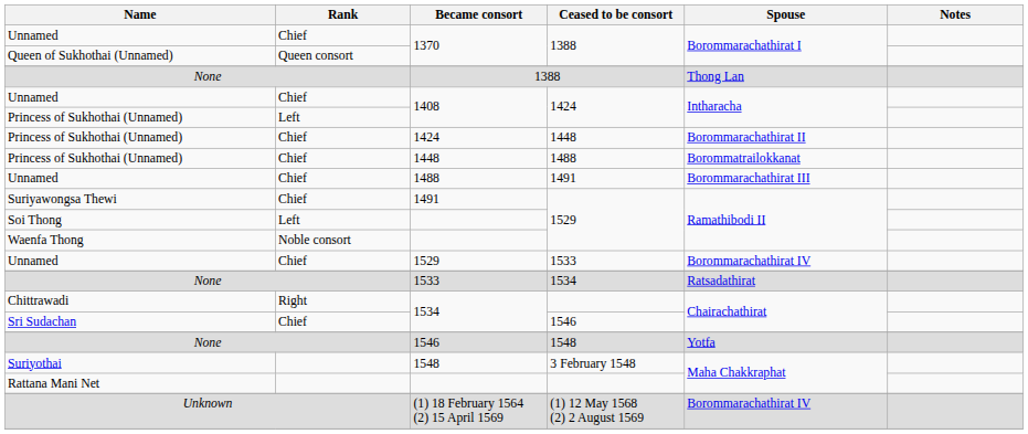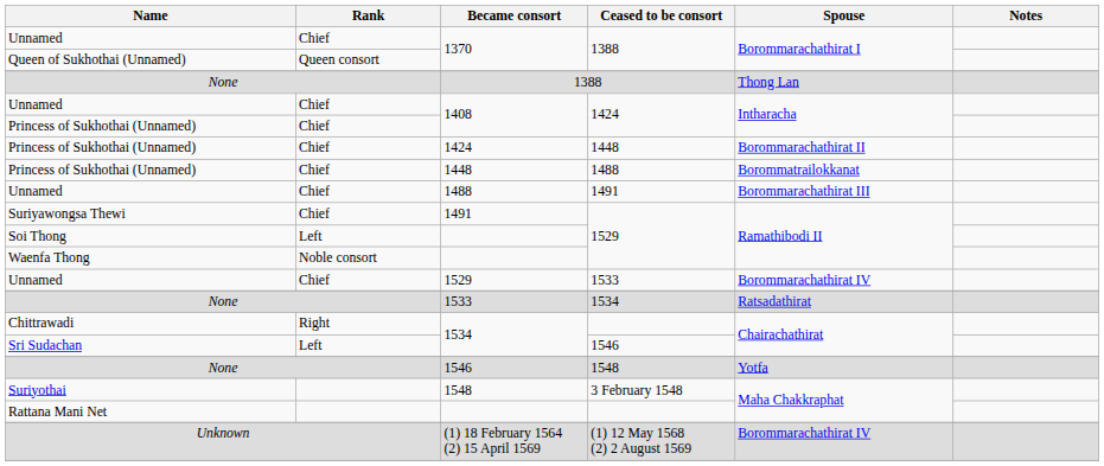Princess of Sukhothai (Unnamed) / 1408 | Rank: Left -> Chief
Sri Sudachan / 1534 | Rank: Chief -> Left
